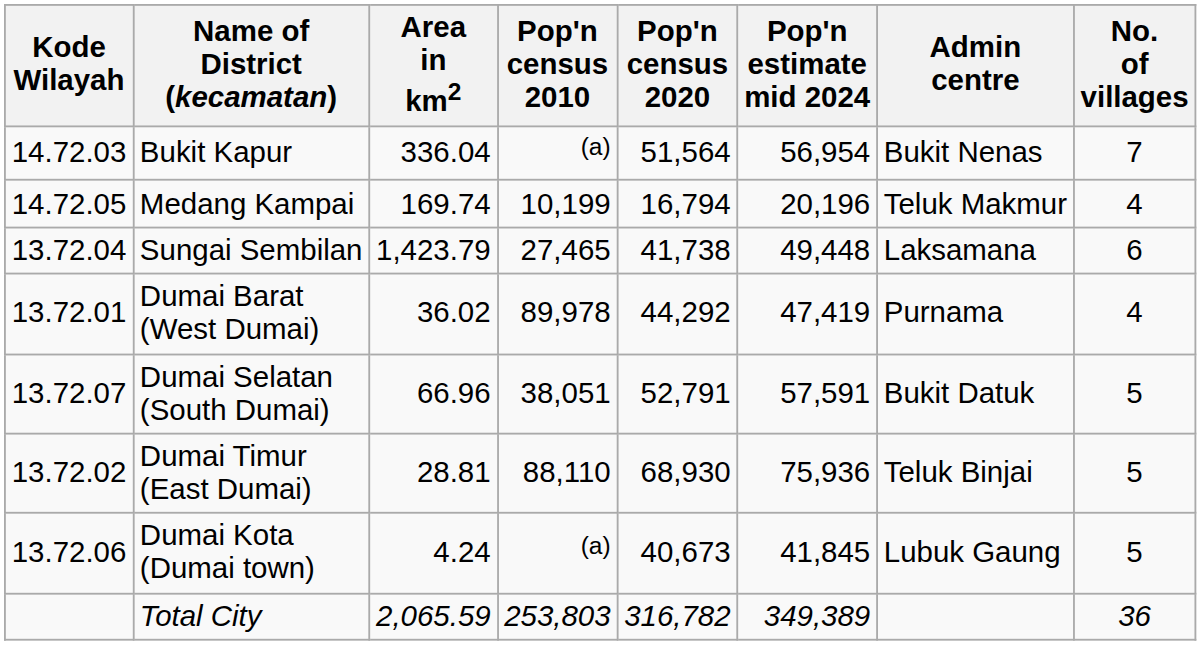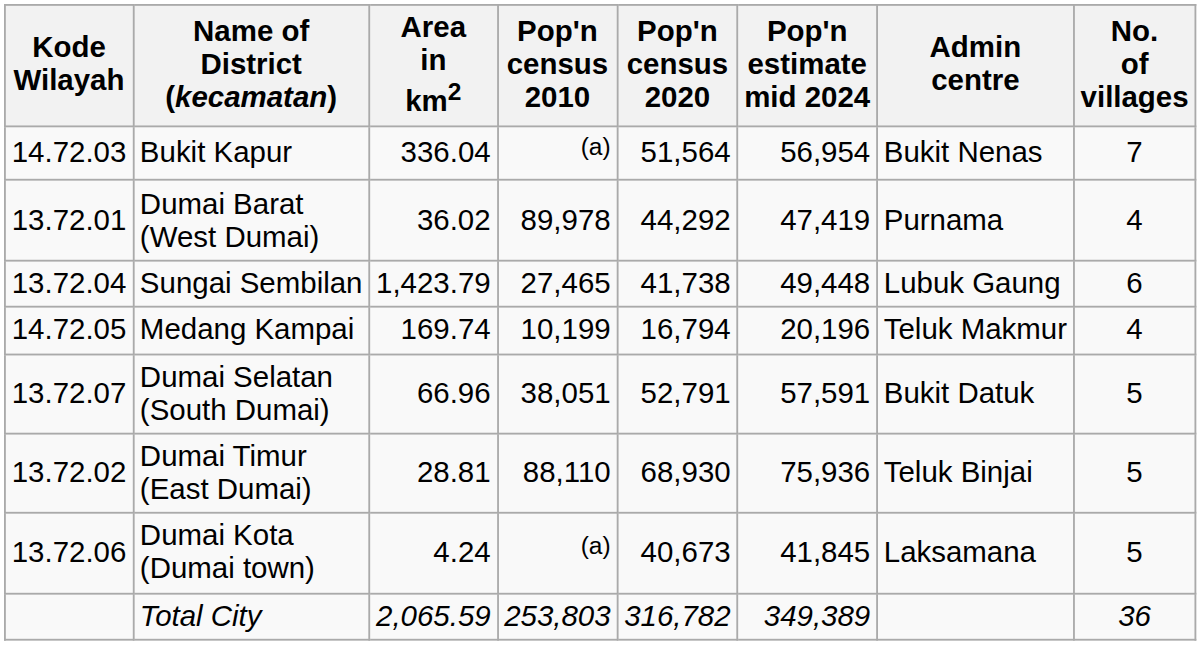rows swapped: Medang Kampai <-> Dumai Barat (West Dumai)
Sungai Sembilan | Admin centre: Laksamana -> Lubuk Gaung
Dumai Kota (Dumai town) | Admin centre: Lubuk Gaung -> Laksamana
